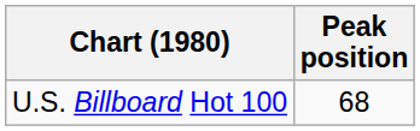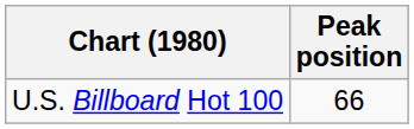U.S. Billboard Hot 100 | Peak position: 68 -> 66
